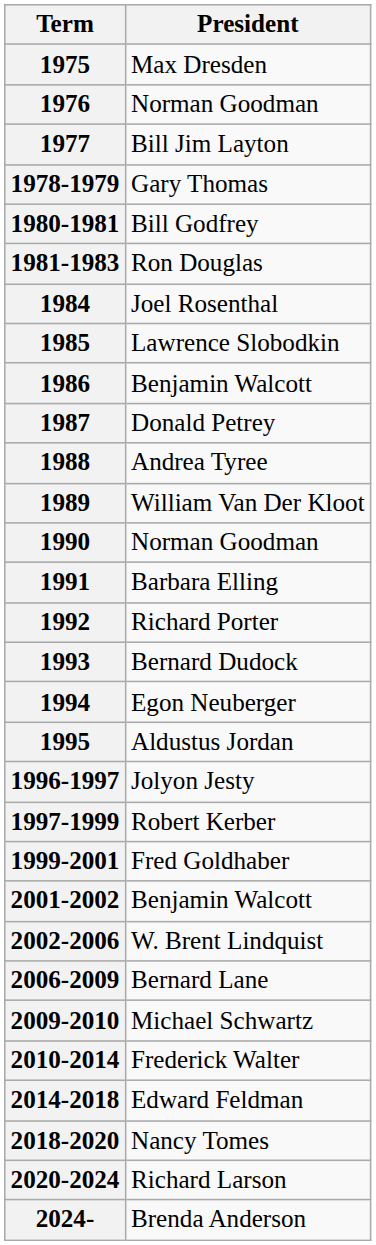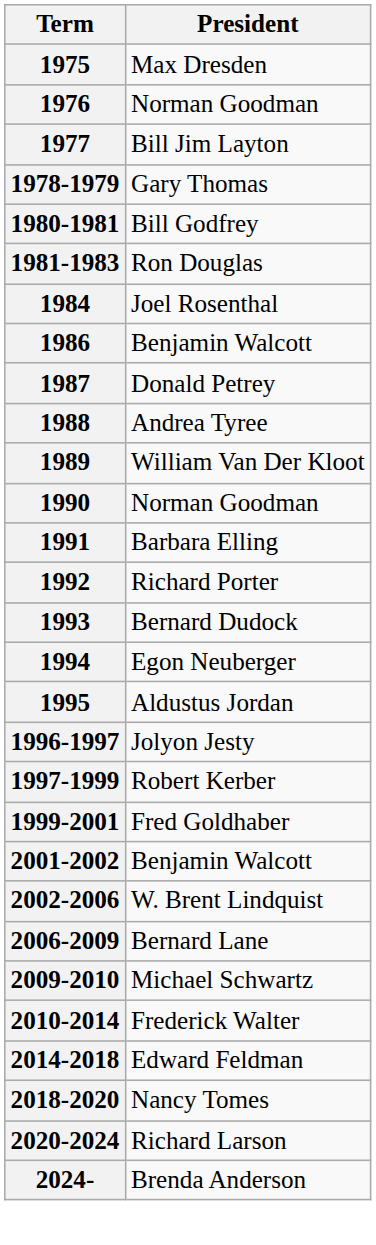- row: 1985 | Lawrence Slobodkin
